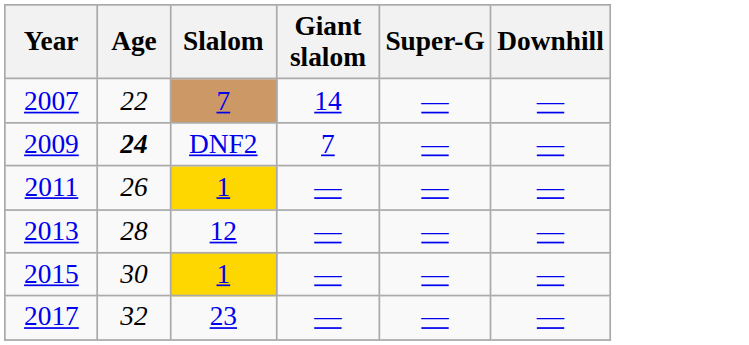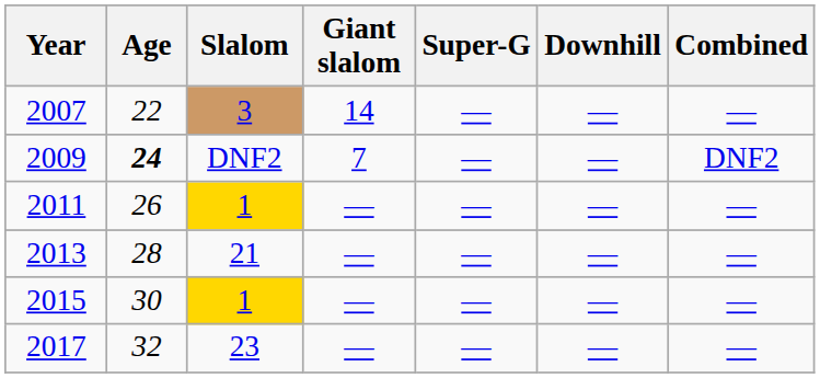+ column: Combined | — | DNF2 | — | — | — | —
2007 | Slalom: 7 -> 3
2013 | Slalom: 12 -> 21
